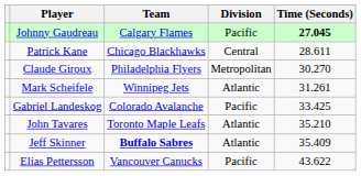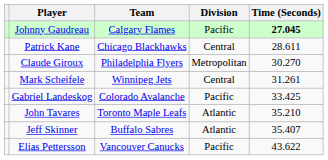Mark Scheifele | Division: Atlantic -> Central
Jeff Skinner | Team: bold -> normal
Jeff Skinner | Time (Seconds): 35.409 -> 35.407
